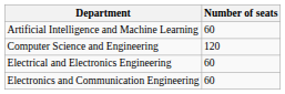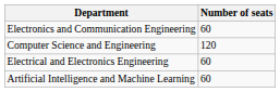rows swapped: Electronics and Communication Engineering <-> Artificial Intelligence and Machine Learning
